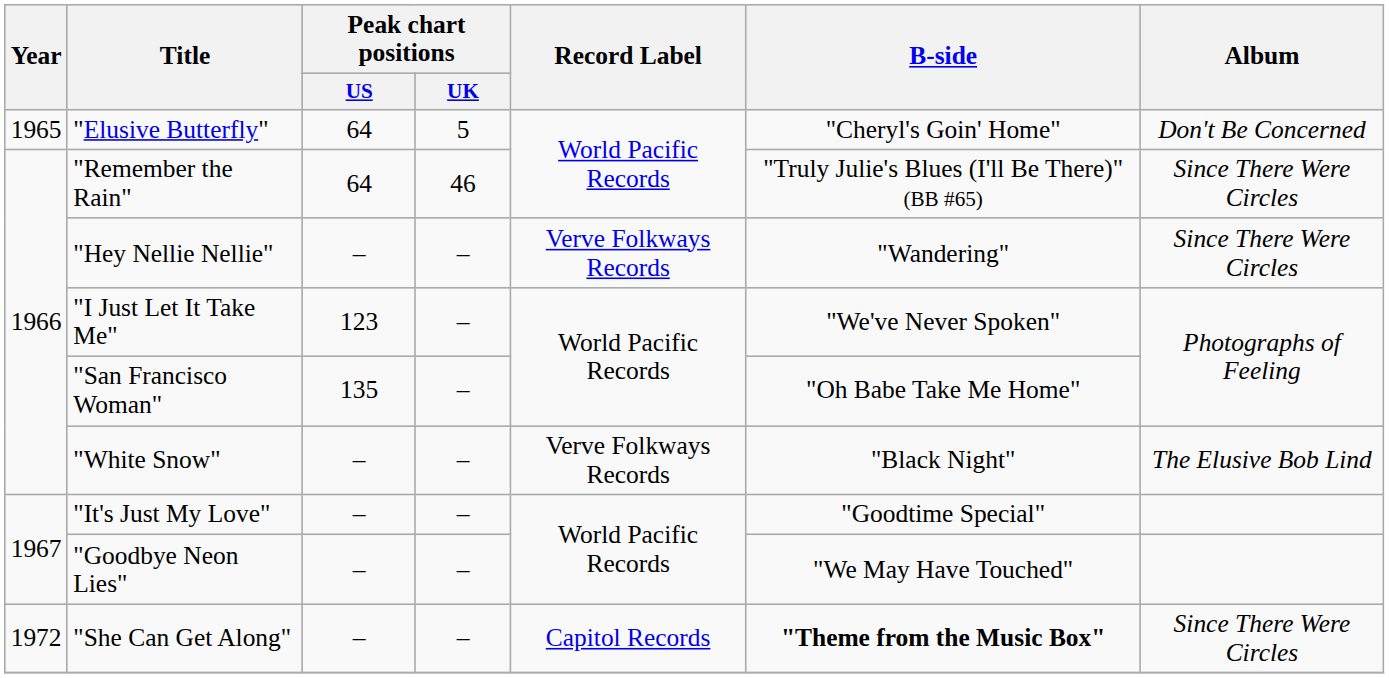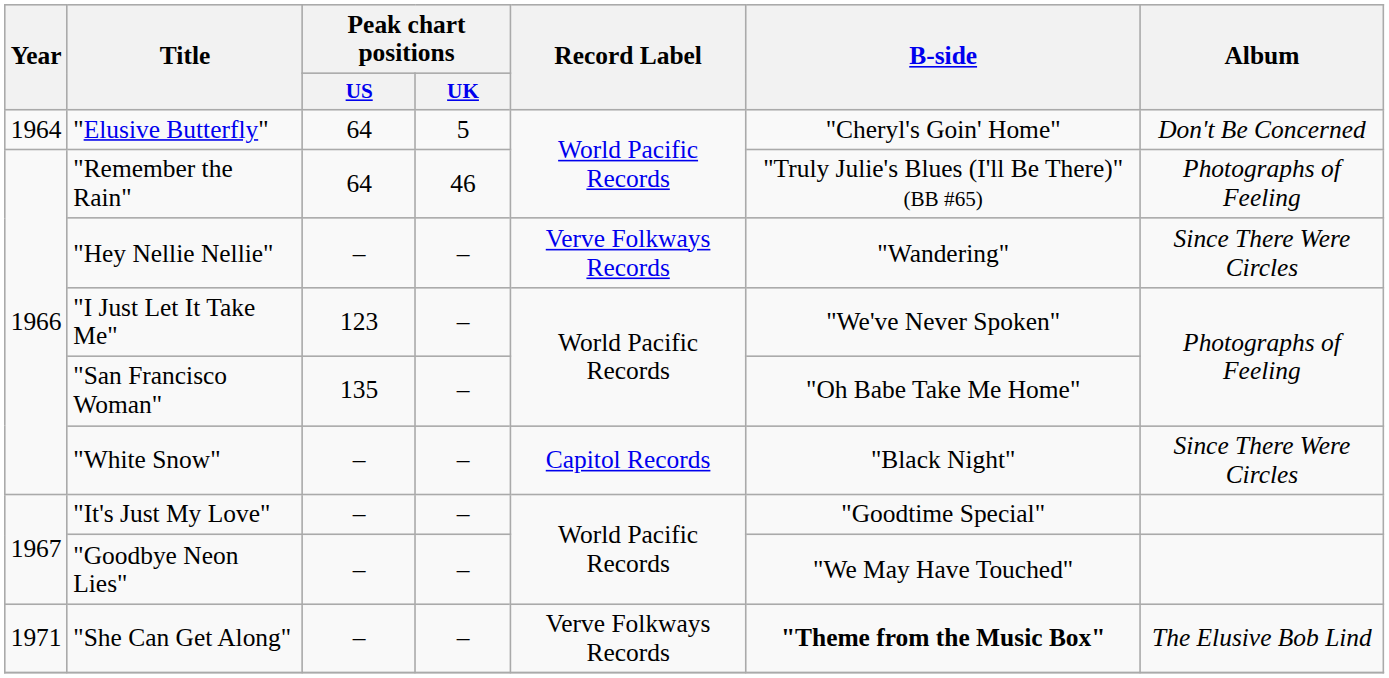"Elusive Butterfly" | Year: 1965 -> 1964
"Remember the Rain" | Album: Since There Were Circles -> Photographs of Feeling
"White Snow" | Record Label: Verve Folkways Records -> Capitol Records
"White Snow" | Album: The Elusive Bob Lind -> Since There Were Circles
"She Can Get Along" | Year: 1972 -> 1971
"She Can Get Along" | Record Label: Capitol Records -> Verve Folkways Records
"She Can Get Along" | Album: Since There Were Circles -> The Elusive Bob Lind
